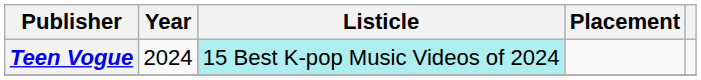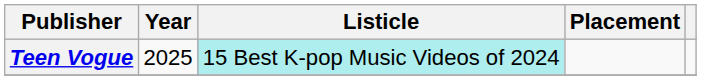Teen Vogue | Year: 2024 -> 2025
